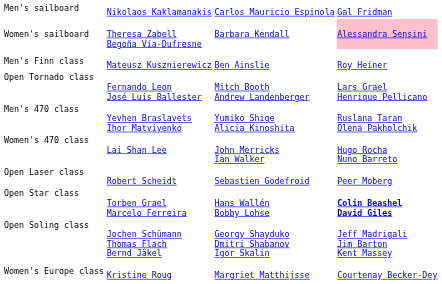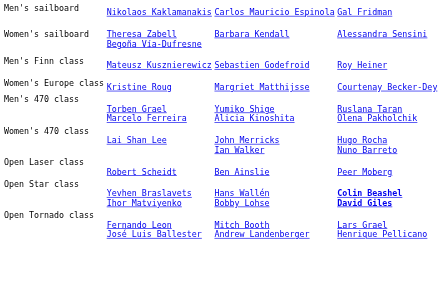Women's sailboard | column 4: pink background -> no background
Men's Finn class | column 3: Ben Ainslie -> Sebastien Godefroid
rows swapped: Women's Europe class <-> Open Tornado class
Men's 470 class | column 2: Yevhen Braslavets Ihor Matviyenko -> Torben Grael Marcelo Ferreira
Open Laser class | column 3: Sebastien Godefroid -> Ben Ainslie
Open Star class | column 2: Torben Grael Marcelo Ferreira -> Yevhen Braslavets Ihor Matviyenko
- row: Open Soling class | Jochen Schümann Thomas Flach Bernd Jäkel | Georgy Shayduko Dmitri Shabanov Igor Skalin | Jeff Madrigali Jim Barton Kent Massey
